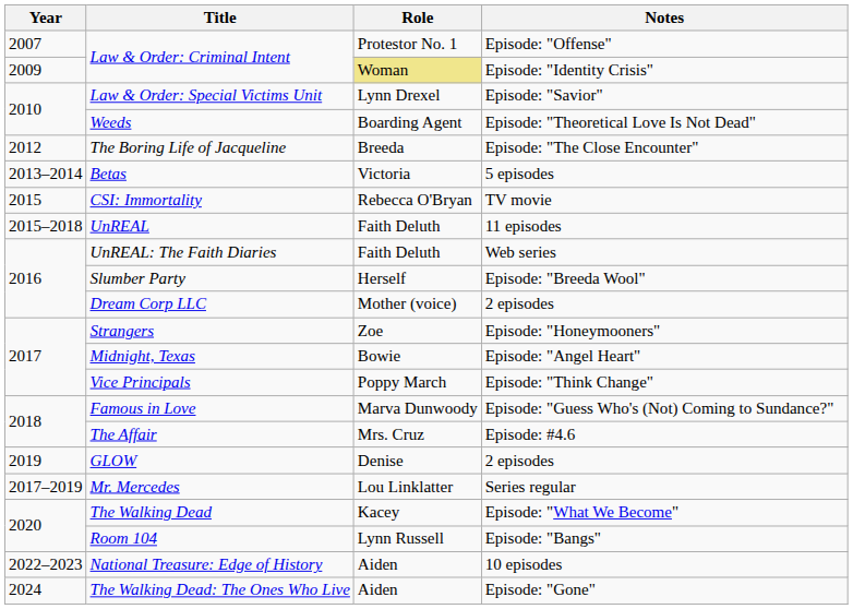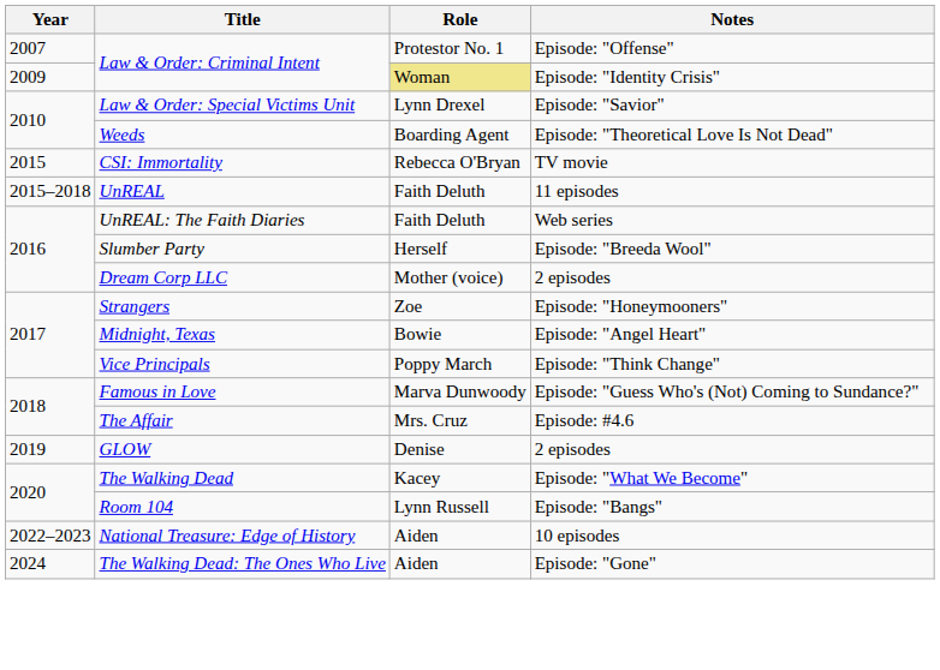- row: 2012 | The Boring Life of Jacqueline | Breeda | Episode: "The Close Encounter"
- row: 2013–2014 | Betas | Victoria | 5 episodes
- row: 2017–2019 | Mr. Mercedes | Lou Linklatter | Series regular
